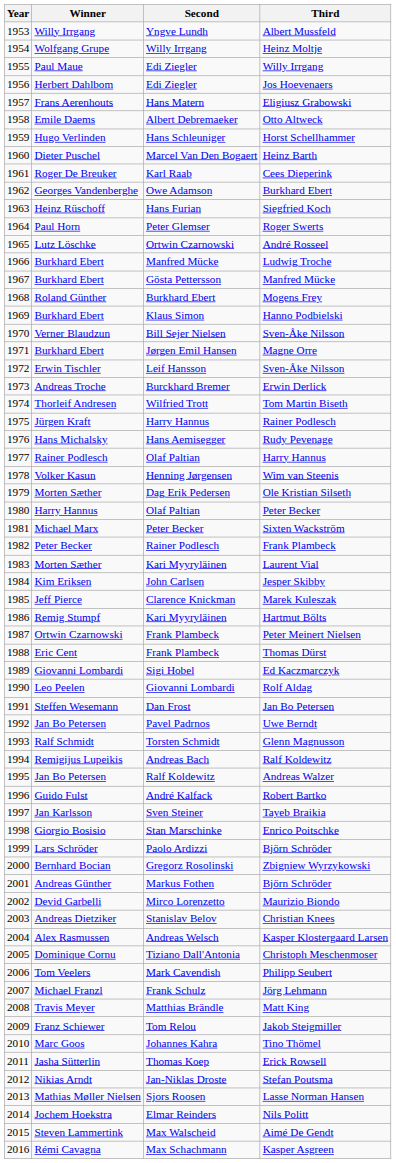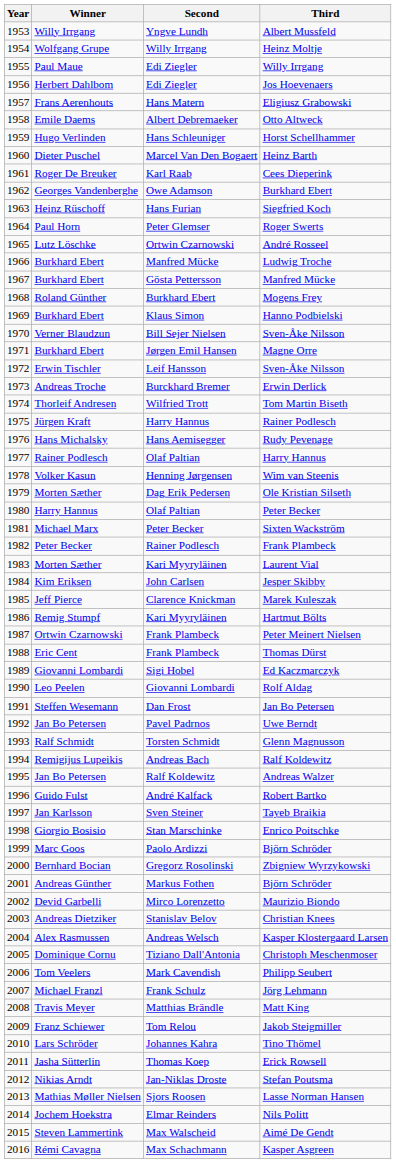Paolo Ardizzi / Björn Schröder | Winner: Lars Schröder -> Marc Goos
Tino Thömel | Winner: Marc Goos -> Lars Schröder
